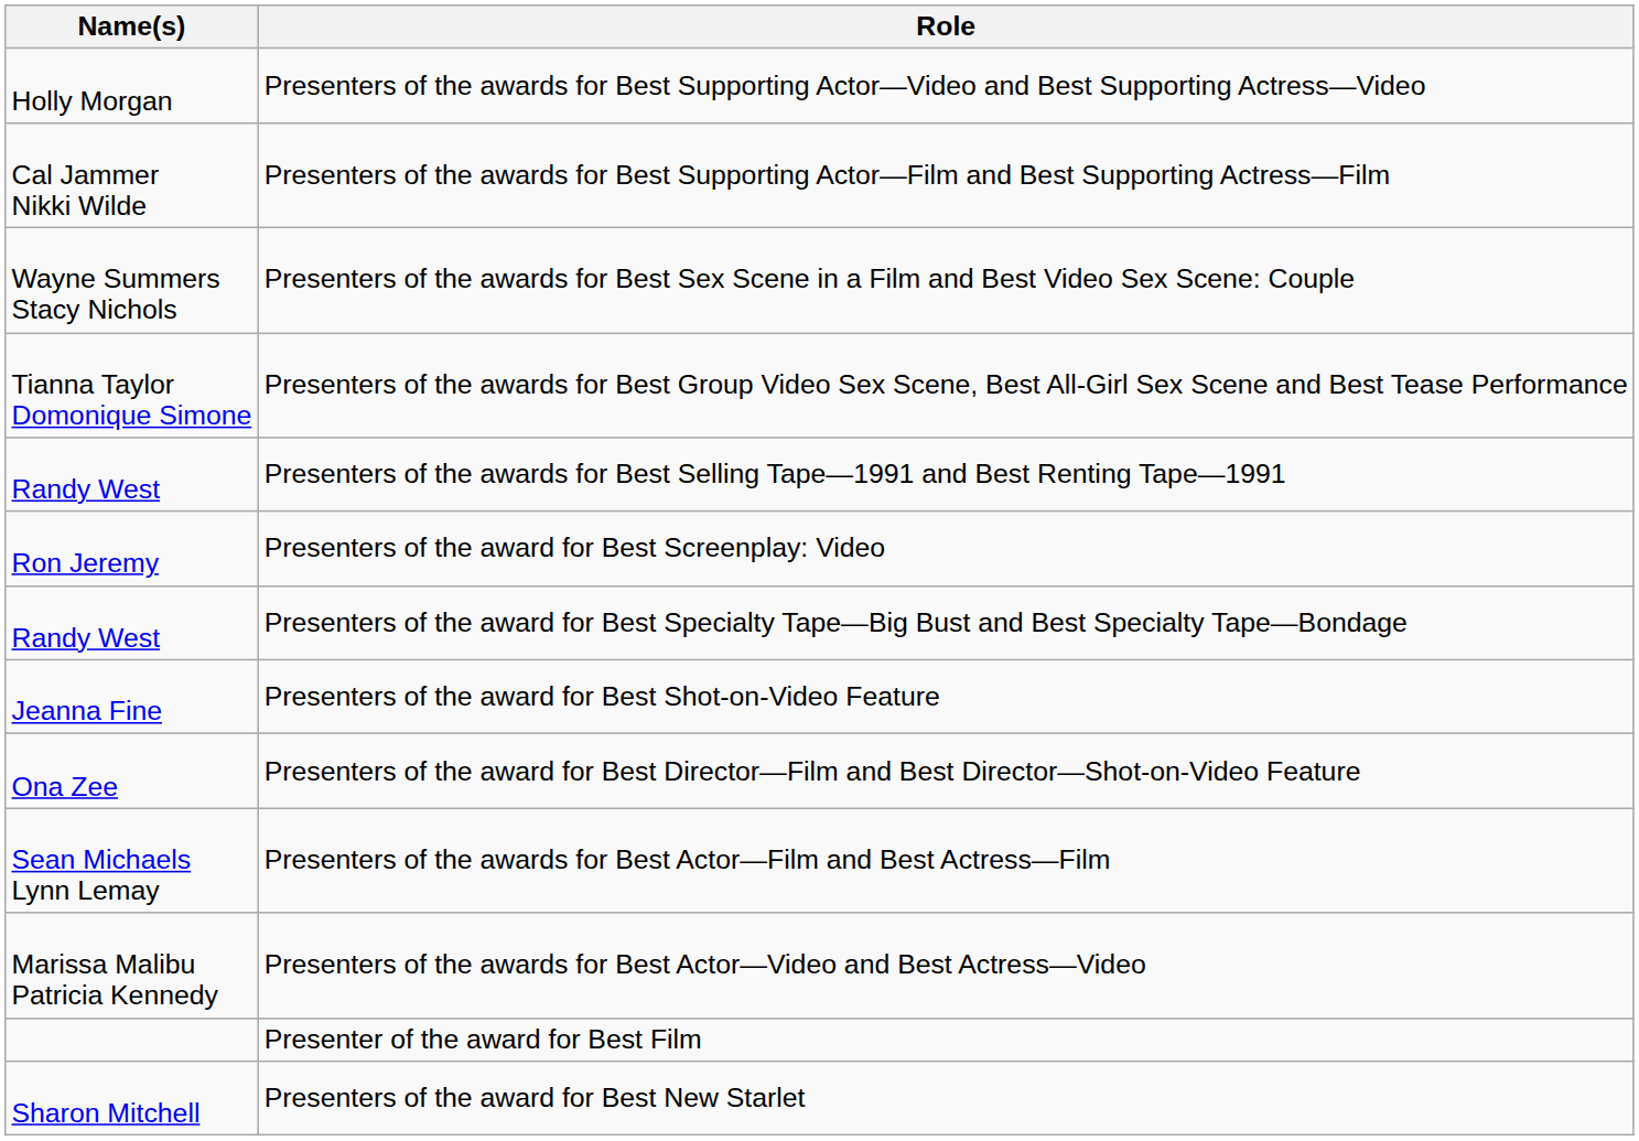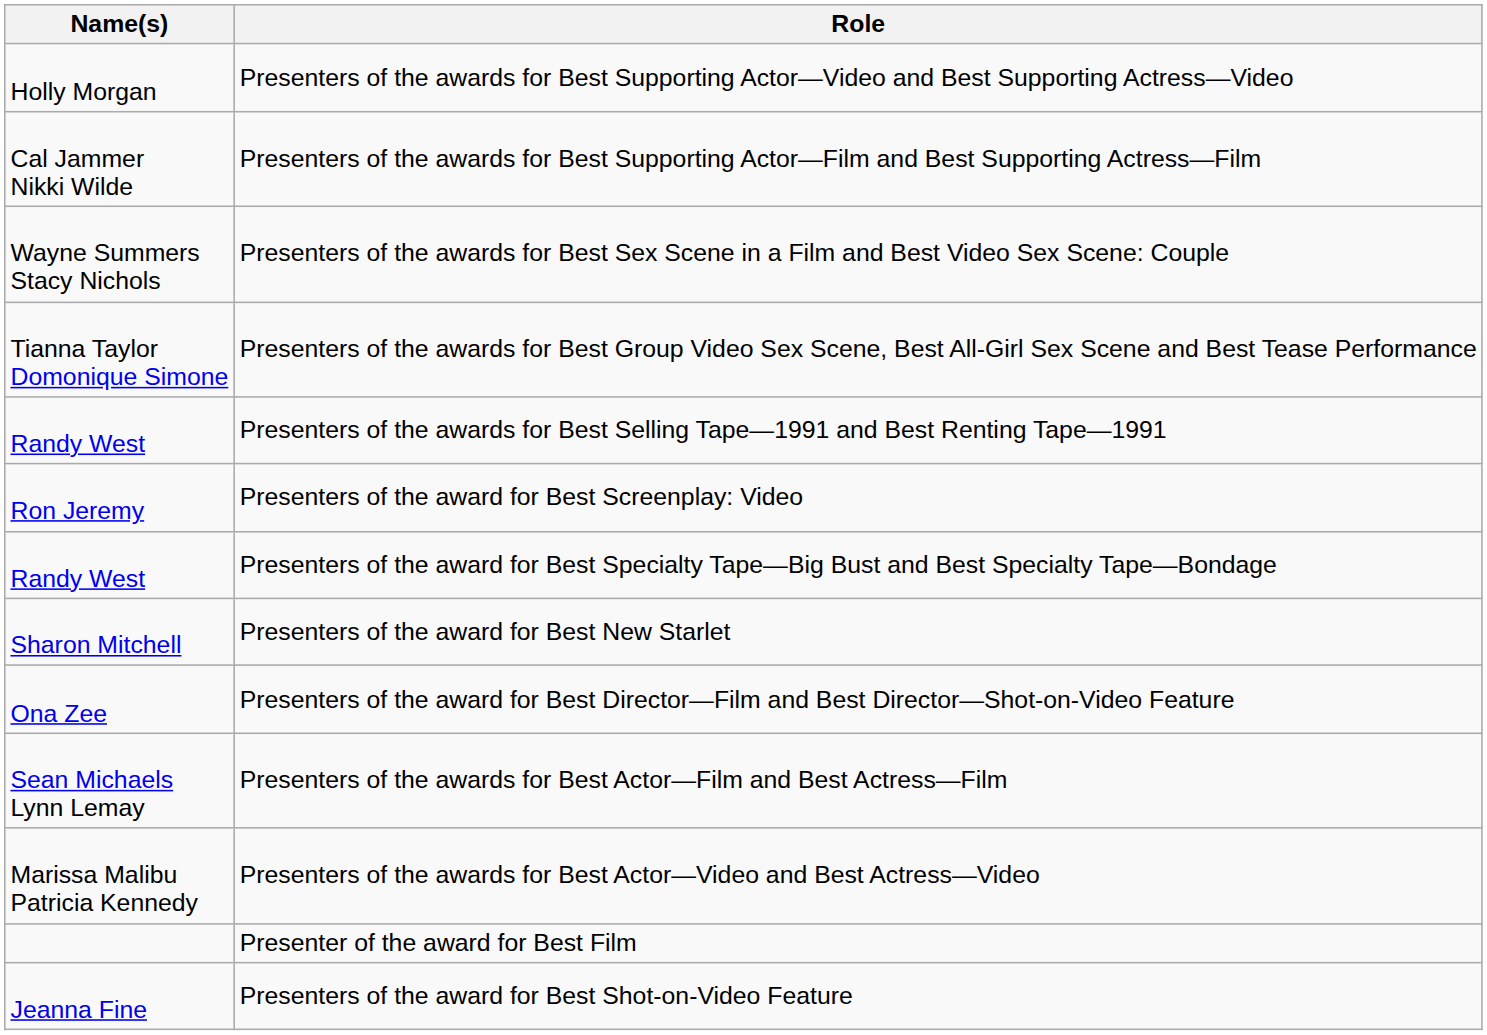rows swapped: Presenters of the award for Best New Starlet <-> Presenters of the award for Best Shot-on-Video Feature
